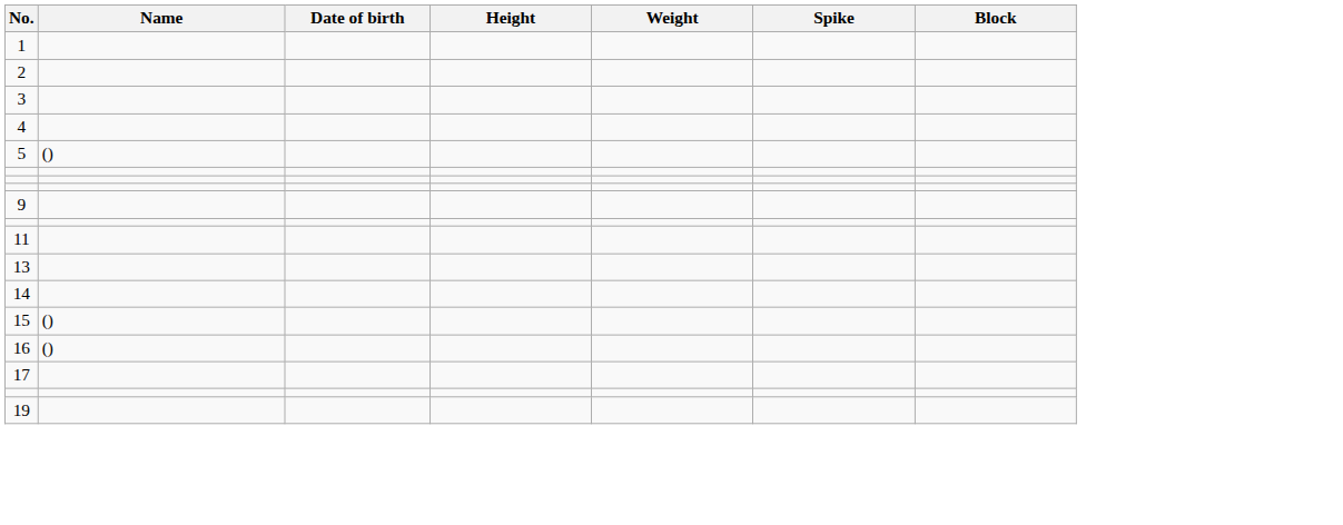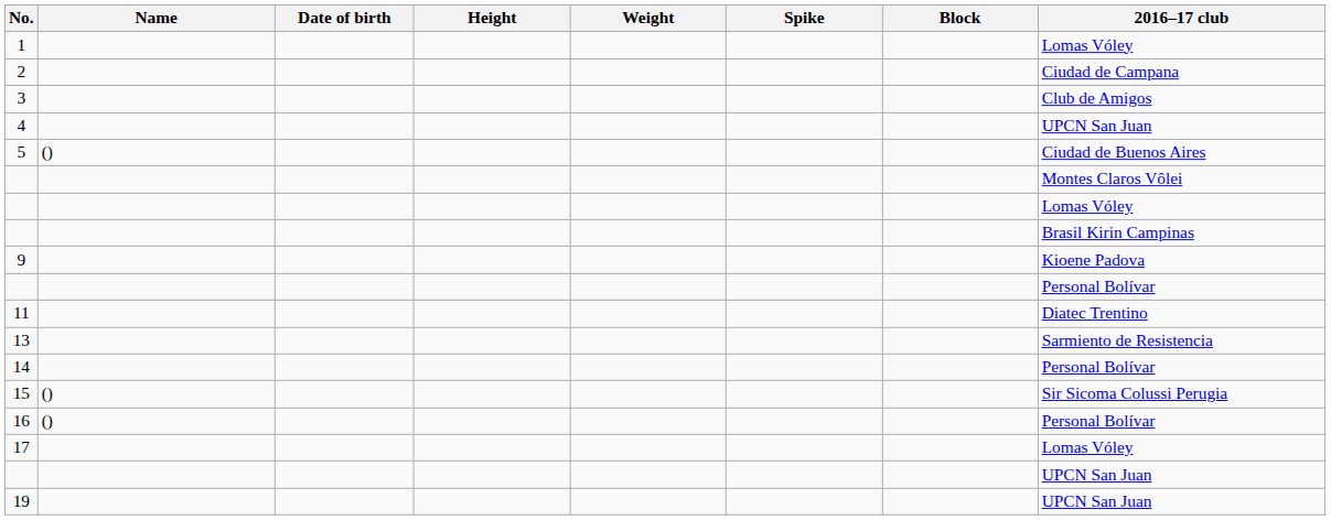+ column: 2016–17 club | Lomas Vóley | Ciudad de Campana | Club de Amigos | UPCN San Juan | Ciudad de Buenos Aires | Montes Claros Vôlei | Lomas Vóley | Brasil Kirin Campinas | Kioene Padova | Personal Bolívar | Diatec Trentino | Sarmiento de Resistencia | Personal Bolívar | Sir Sicoma Colussi Perugia | Personal Bolívar | Lomas Vóley | UPCN San Juan | UPCN San Juan
